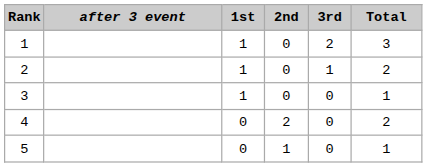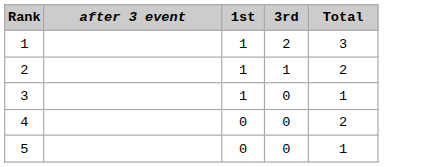- column: 2nd | 0 | 0 | 0 | 2 | 1
